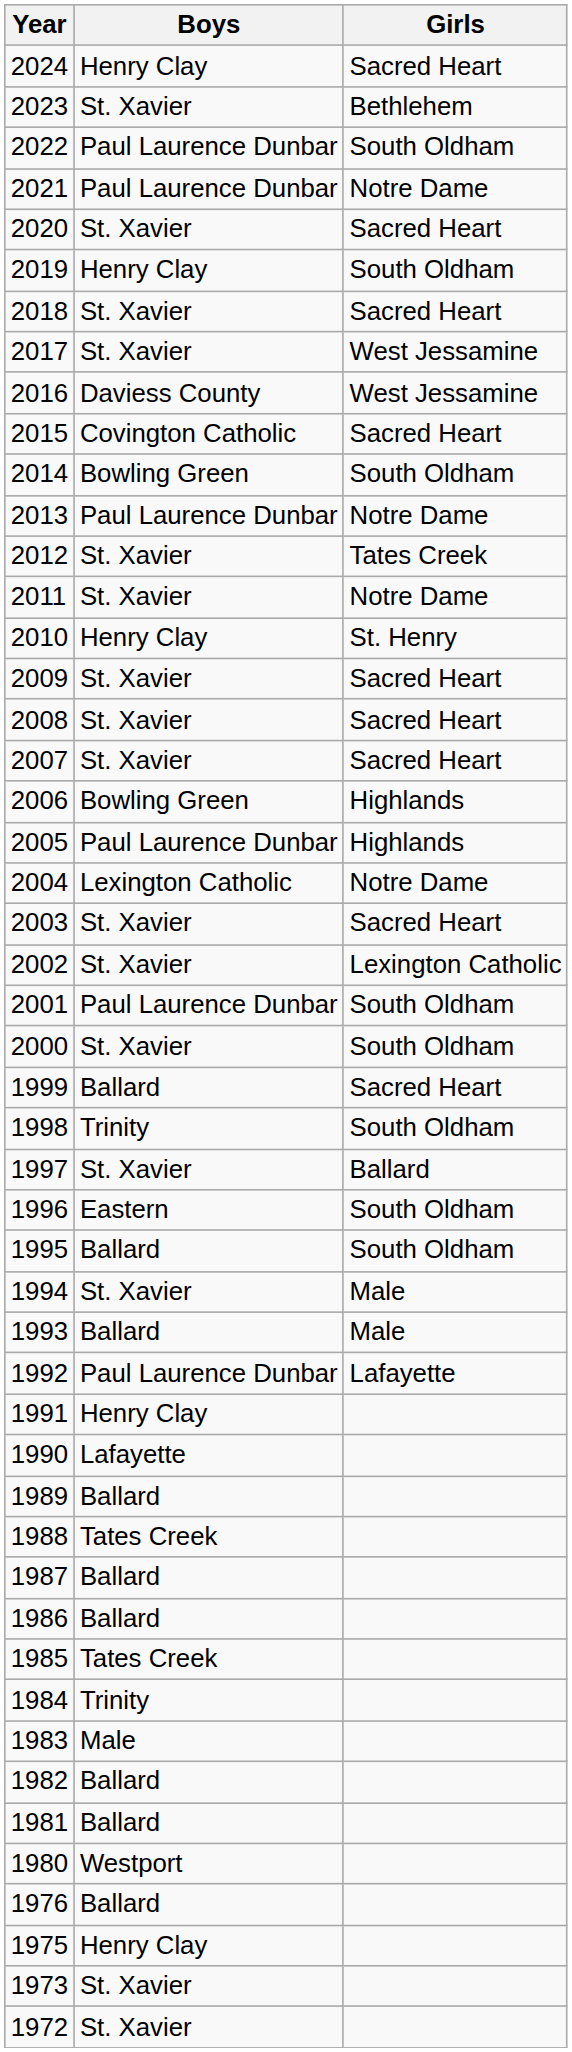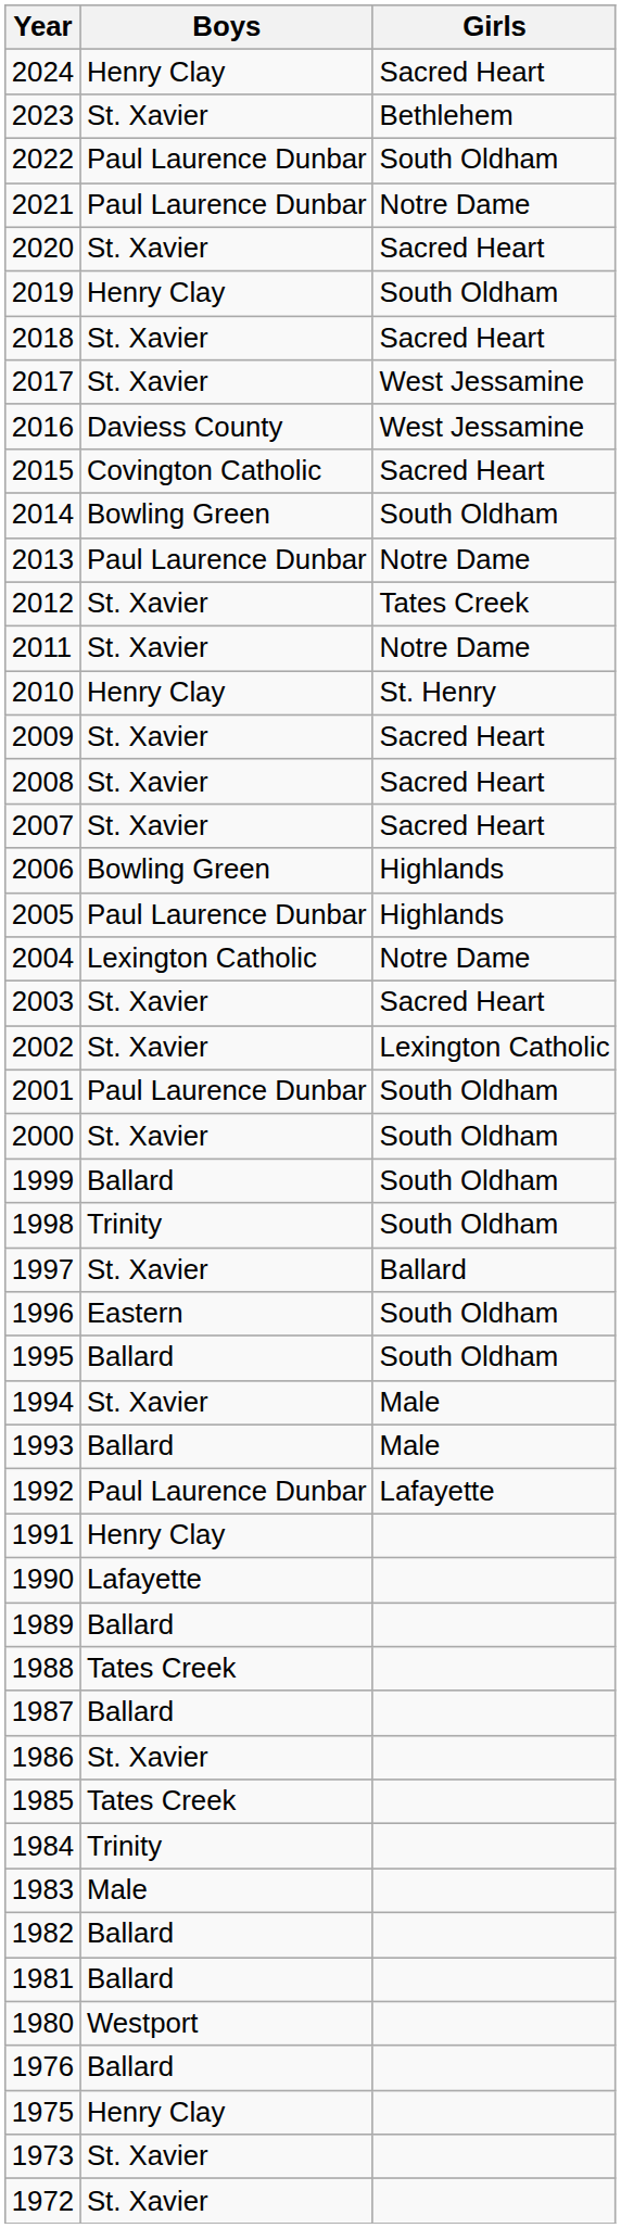1999 | Girls: Sacred Heart -> South Oldham
1986 | Boys: Ballard -> St. Xavier
